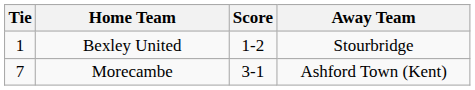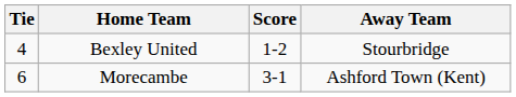Bexley United | Tie: 1 -> 4
Morecambe | Tie: 7 -> 6
